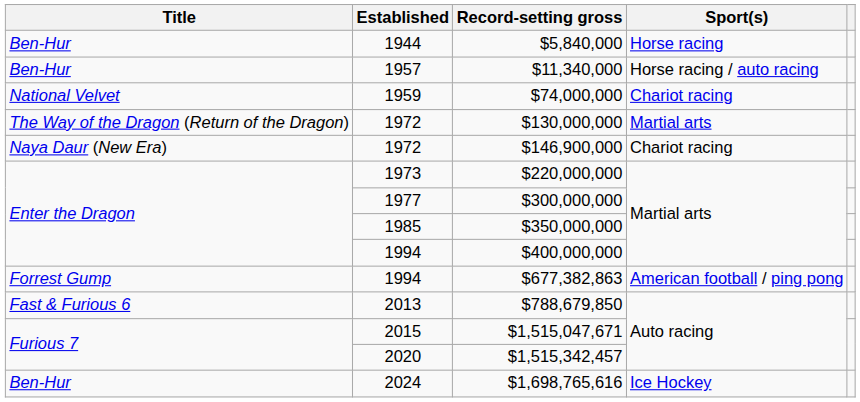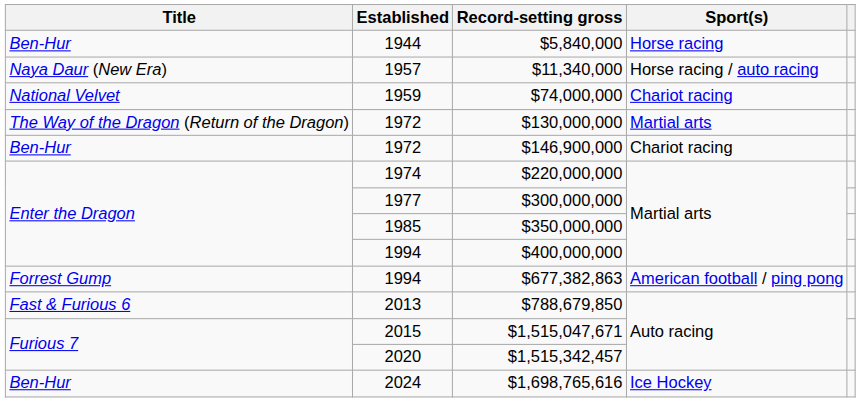$11,340,000 | Title: Ben-Hur -> Naya Daur (New Era)
$146,900,000 | Title: Naya Daur (New Era) -> Ben-Hur
$220,000,000 | Established: 1973 -> 1974
